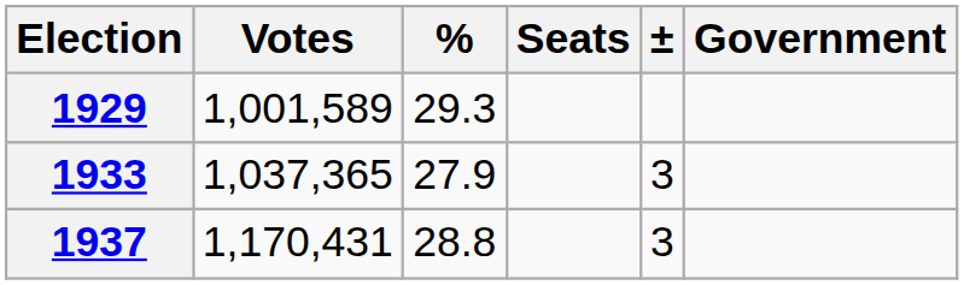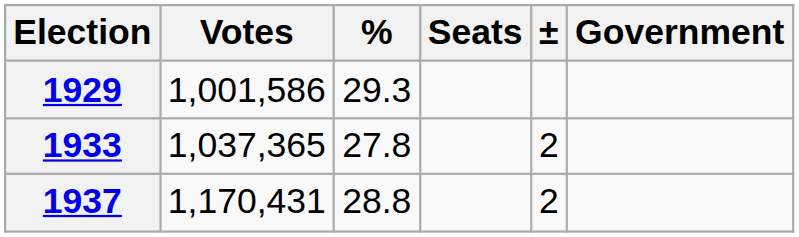1929 | Votes: 1,001,589 -> 1,001,586
1933 | %: 27.9 -> 27.8
1933 | ±: 3 -> 2
1937 | ±: 3 -> 2
